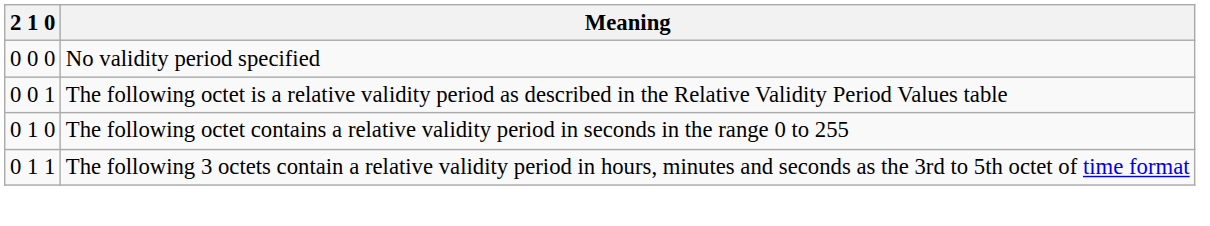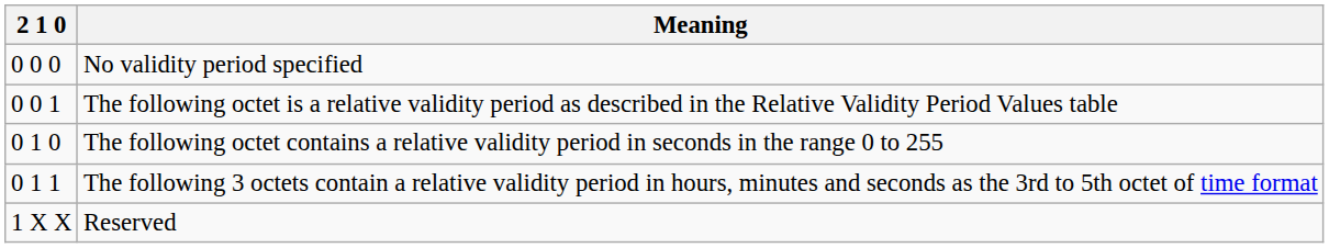+ row: 1 X X | Reserved
